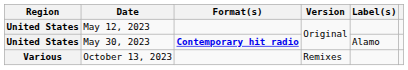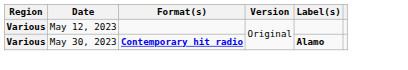May 12, 2023 | Region: United States -> Various
May 30, 2023 | Region: United States -> Various
May 30, 2023 | Label(s): normal -> bold
- row: Various | October 13, 2023 | Remixes
